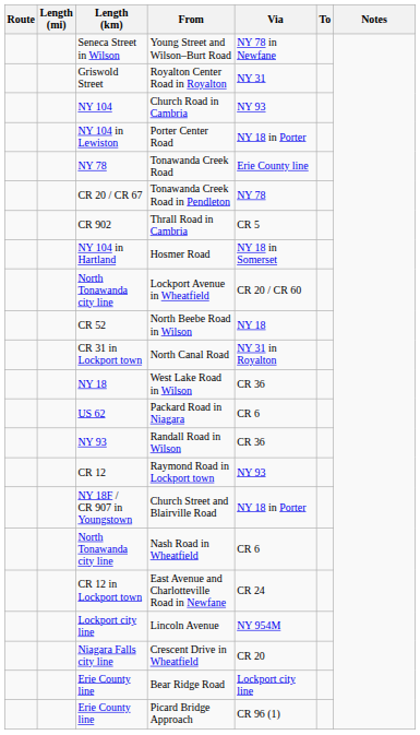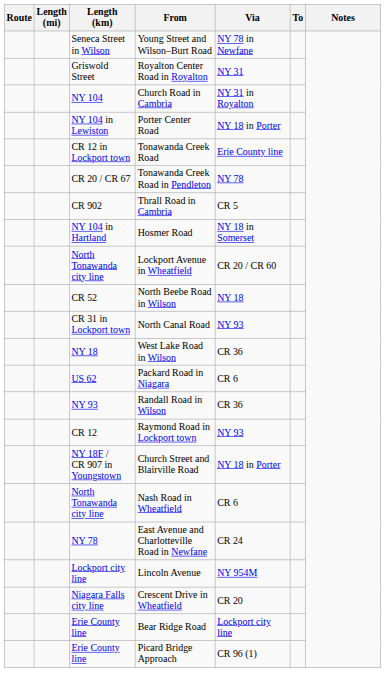Church Road in Cambria | Via: NY 93 -> NY 31 in Royalton
Tonawanda Creek Road | Length (km): NY 78 -> CR 12 in Lockport town
North Canal Road | Via: NY 31 in Royalton -> NY 93
East Avenue and Charlotteville Road in Newfane | Length (km): CR 12 in Lockport town -> NY 78
